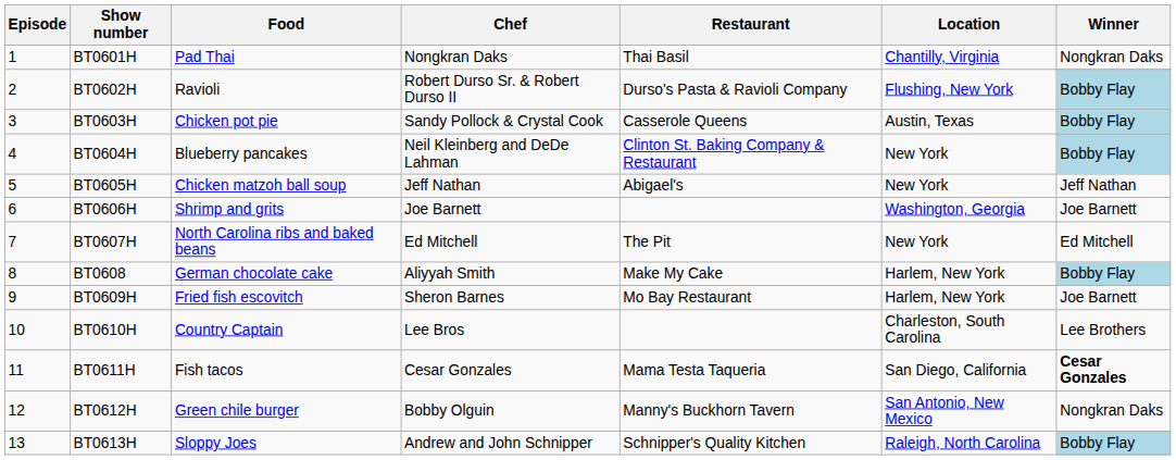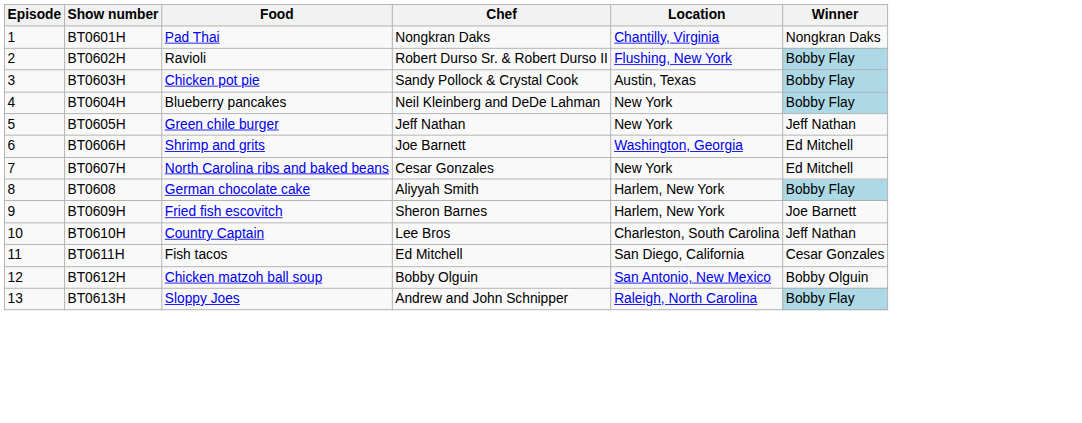- column: Restaurant | Thai Basil | Durso's Pasta & Ravioli Company | Casserole Queens | Clinton St. Baking Company & Restaurant | Abigael's | The Pit | Make My Cake | Mo Bay Restaurant | Mama Testa Taqueria | Manny's Buckhorn Tavern | Schnipper's Quality Kitchen
BT0605H | Food: Chicken matzoh ball soup -> Green chile burger
BT0606H | Winner: Joe Barnett -> Ed Mitchell
BT0607H | Chef: Ed Mitchell -> Cesar Gonzales
BT0610H | Winner: Lee Brothers -> Jeff Nathan
BT0611H | Chef: Cesar Gonzales -> Ed Mitchell
BT0611H | Winner: bold -> normal
BT0612H | Food: Green chile burger -> Chicken matzoh ball soup
BT0612H | Winner: Nongkran Daks -> Bobby Olguin
